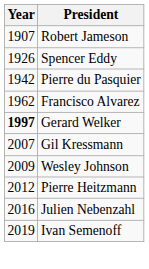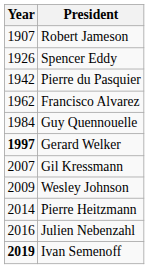+ row: 1984 | Guy Quennouelle
Pierre Heitzmann | Year: 2012 -> 2014
Ivan Semenoff | Year: normal -> bold
